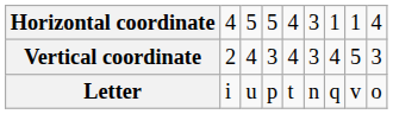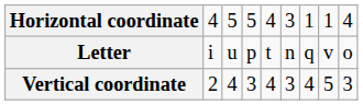rows swapped: Vertical coordinate <-> Letter
